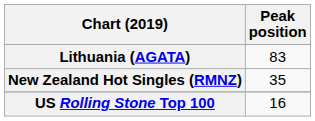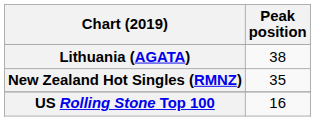Lithuania (AGATA) | Peak position: 83 -> 38
